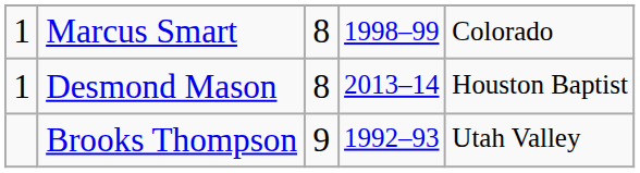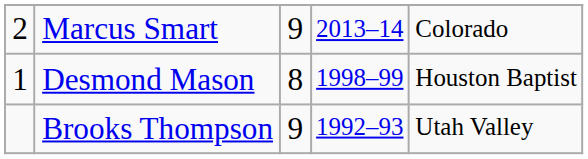Marcus Smart | column 1: 1 -> 2
Marcus Smart | column 3: 8 -> 9
Marcus Smart | column 4: 1998–99 -> 2013–14
Desmond Mason | column 4: 2013–14 -> 1998–99
